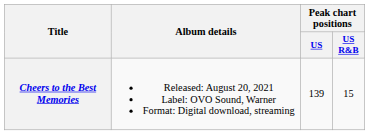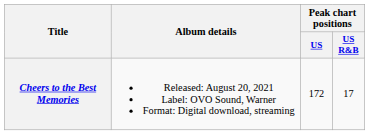Cheers to the Best Memories | Peak chart positions / US: 139 -> 172
Cheers to the Best Memories | Peak chart positions / US R&B: 15 -> 17
